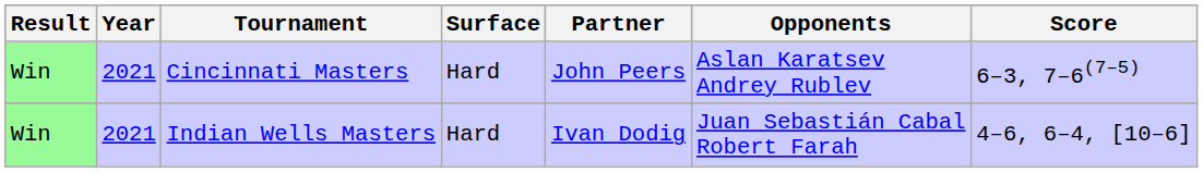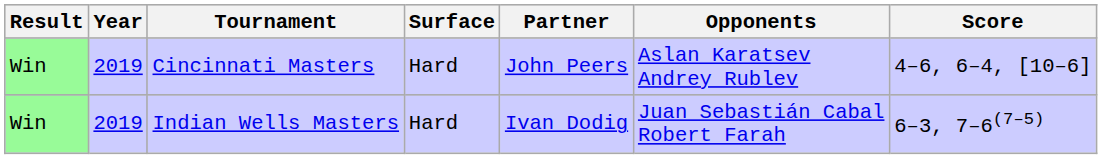Cincinnati Masters | Year: 2021 -> 2019
Cincinnati Masters | Score: 6–3, 7–6(7–5) -> 4–6, 6–4, [10–6]
Indian Wells Masters | Year: 2021 -> 2019
Indian Wells Masters | Score: 4–6, 6–4, [10–6] -> 6–3, 7–6(7–5)
